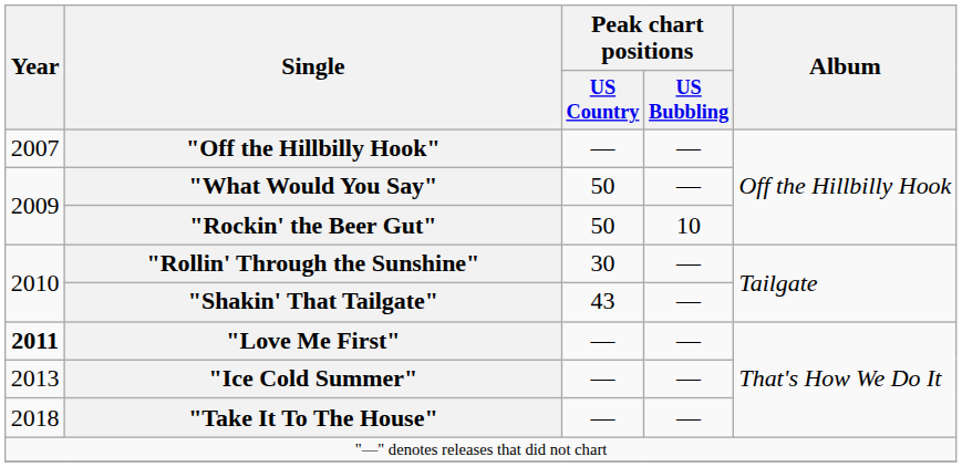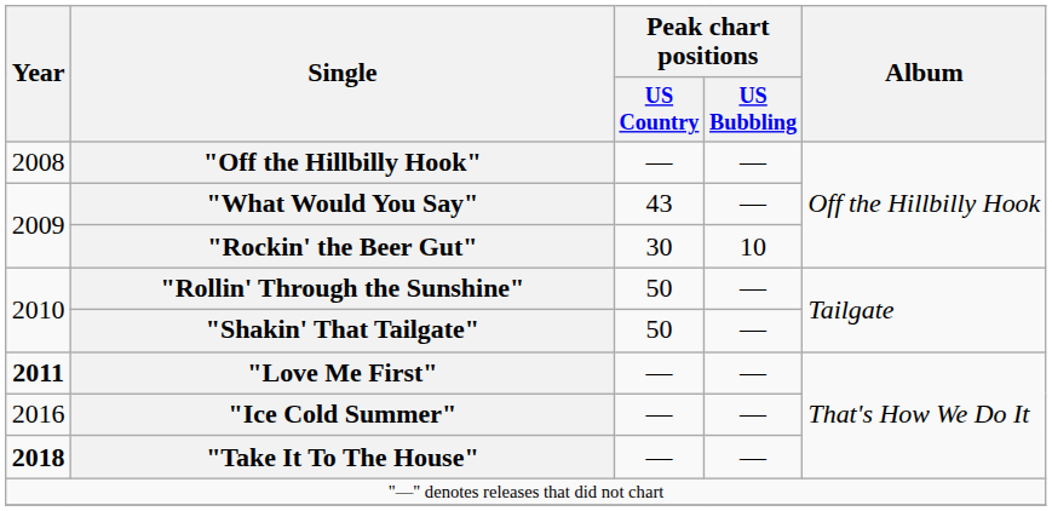"Off the Hillbilly Hook" | Year: 2007 -> 2008
"What Would You Say" | Peak chart positions / US Country: 50 -> 43
"Rockin' the Beer Gut" | Peak chart positions / US Country: 50 -> 30
"Rollin' Through the Sunshine" | Peak chart positions / US Country: 30 -> 50
"Shakin' That Tailgate" | Peak chart positions / US Country: 43 -> 50
"Ice Cold Summer" | Year: 2013 -> 2016
"Take It To The House" | Year: normal -> bold
